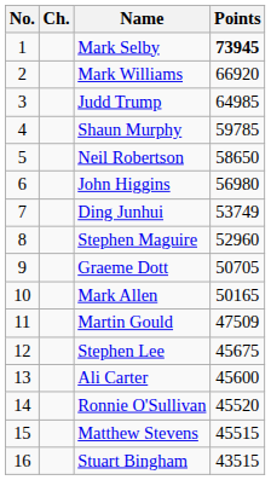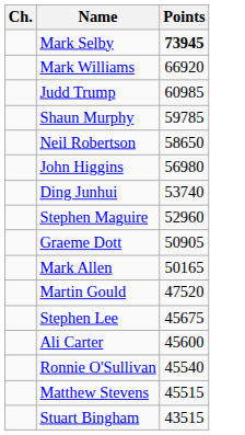- column: No. | 1 | 2 | 3 | 4 | 5 | 6 | 7 | 8 | 9 | 10 | 11 | 12 | 13 | 14 | 15 | 16
Judd Trump | Points: 64985 -> 60985
Ding Junhui | Points: 53749 -> 53740
Graeme Dott | Points: 50705 -> 50905
Martin Gould | Points: 47509 -> 47520
Ronnie O'Sullivan | Points: 45520 -> 45540
